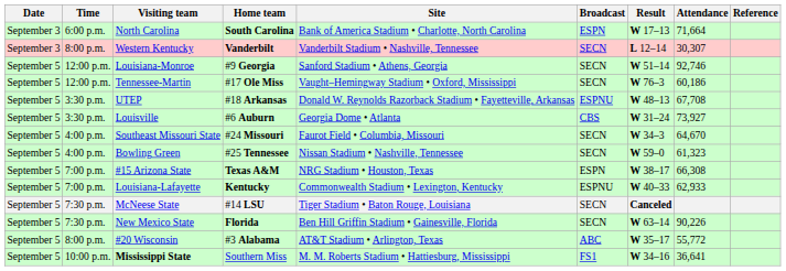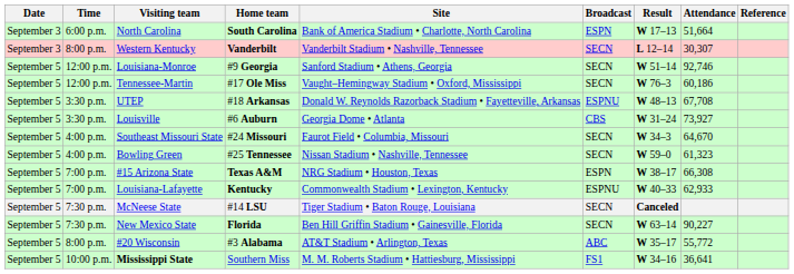North Carolina | Attendance: 71,664 -> 51,664
New Mexico State | Attendance: 90,226 -> 90,227
